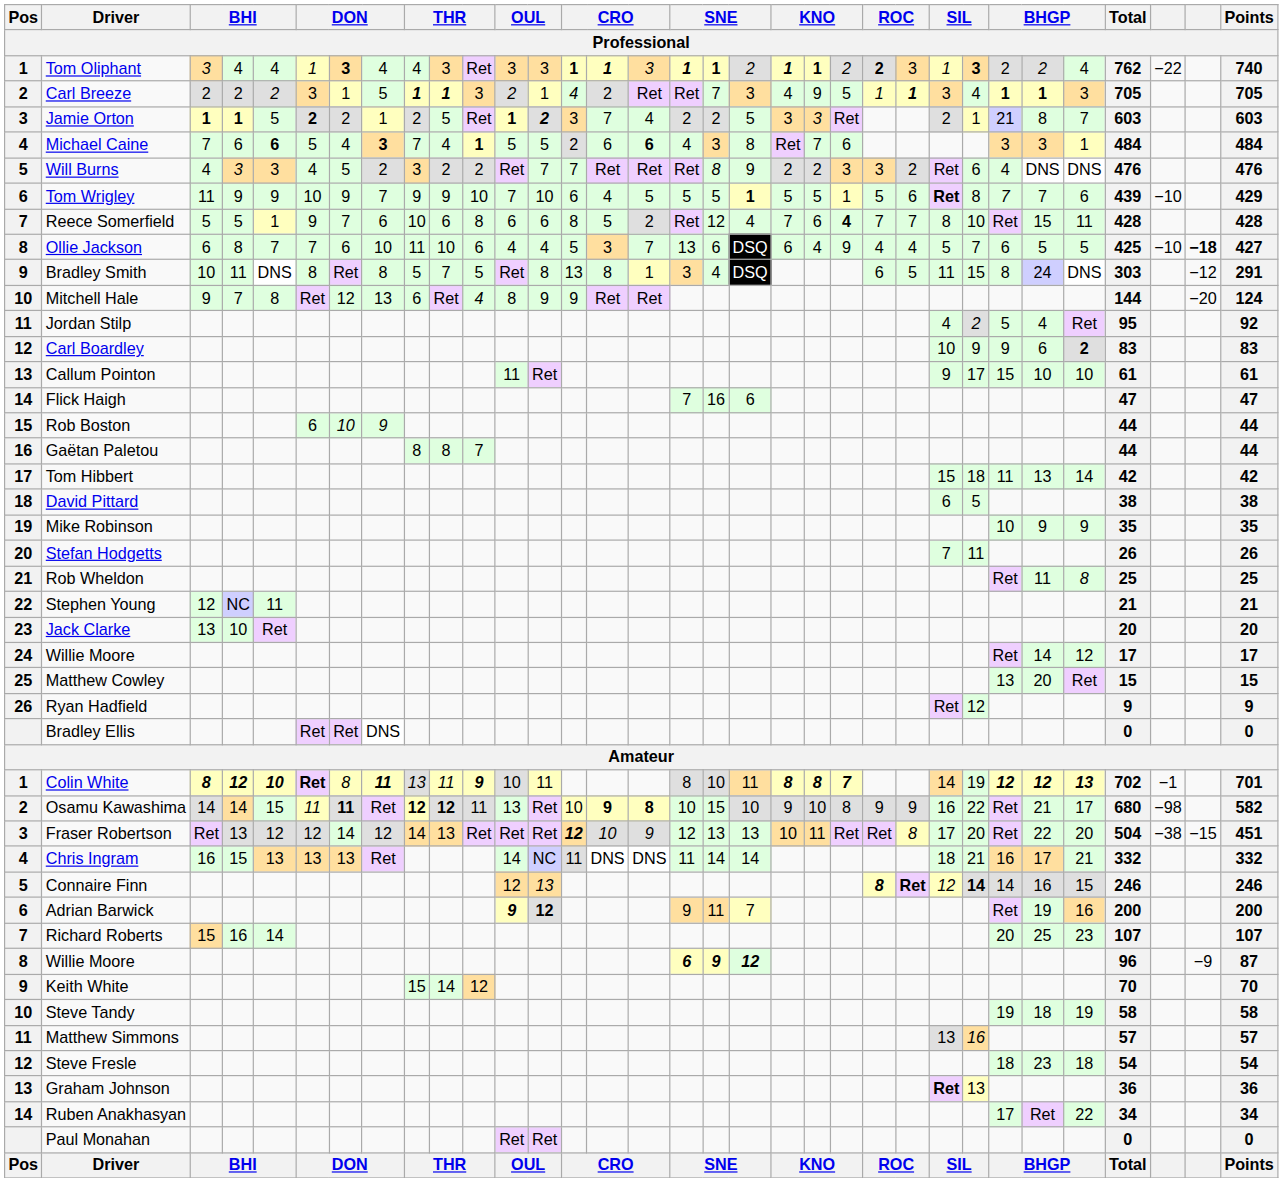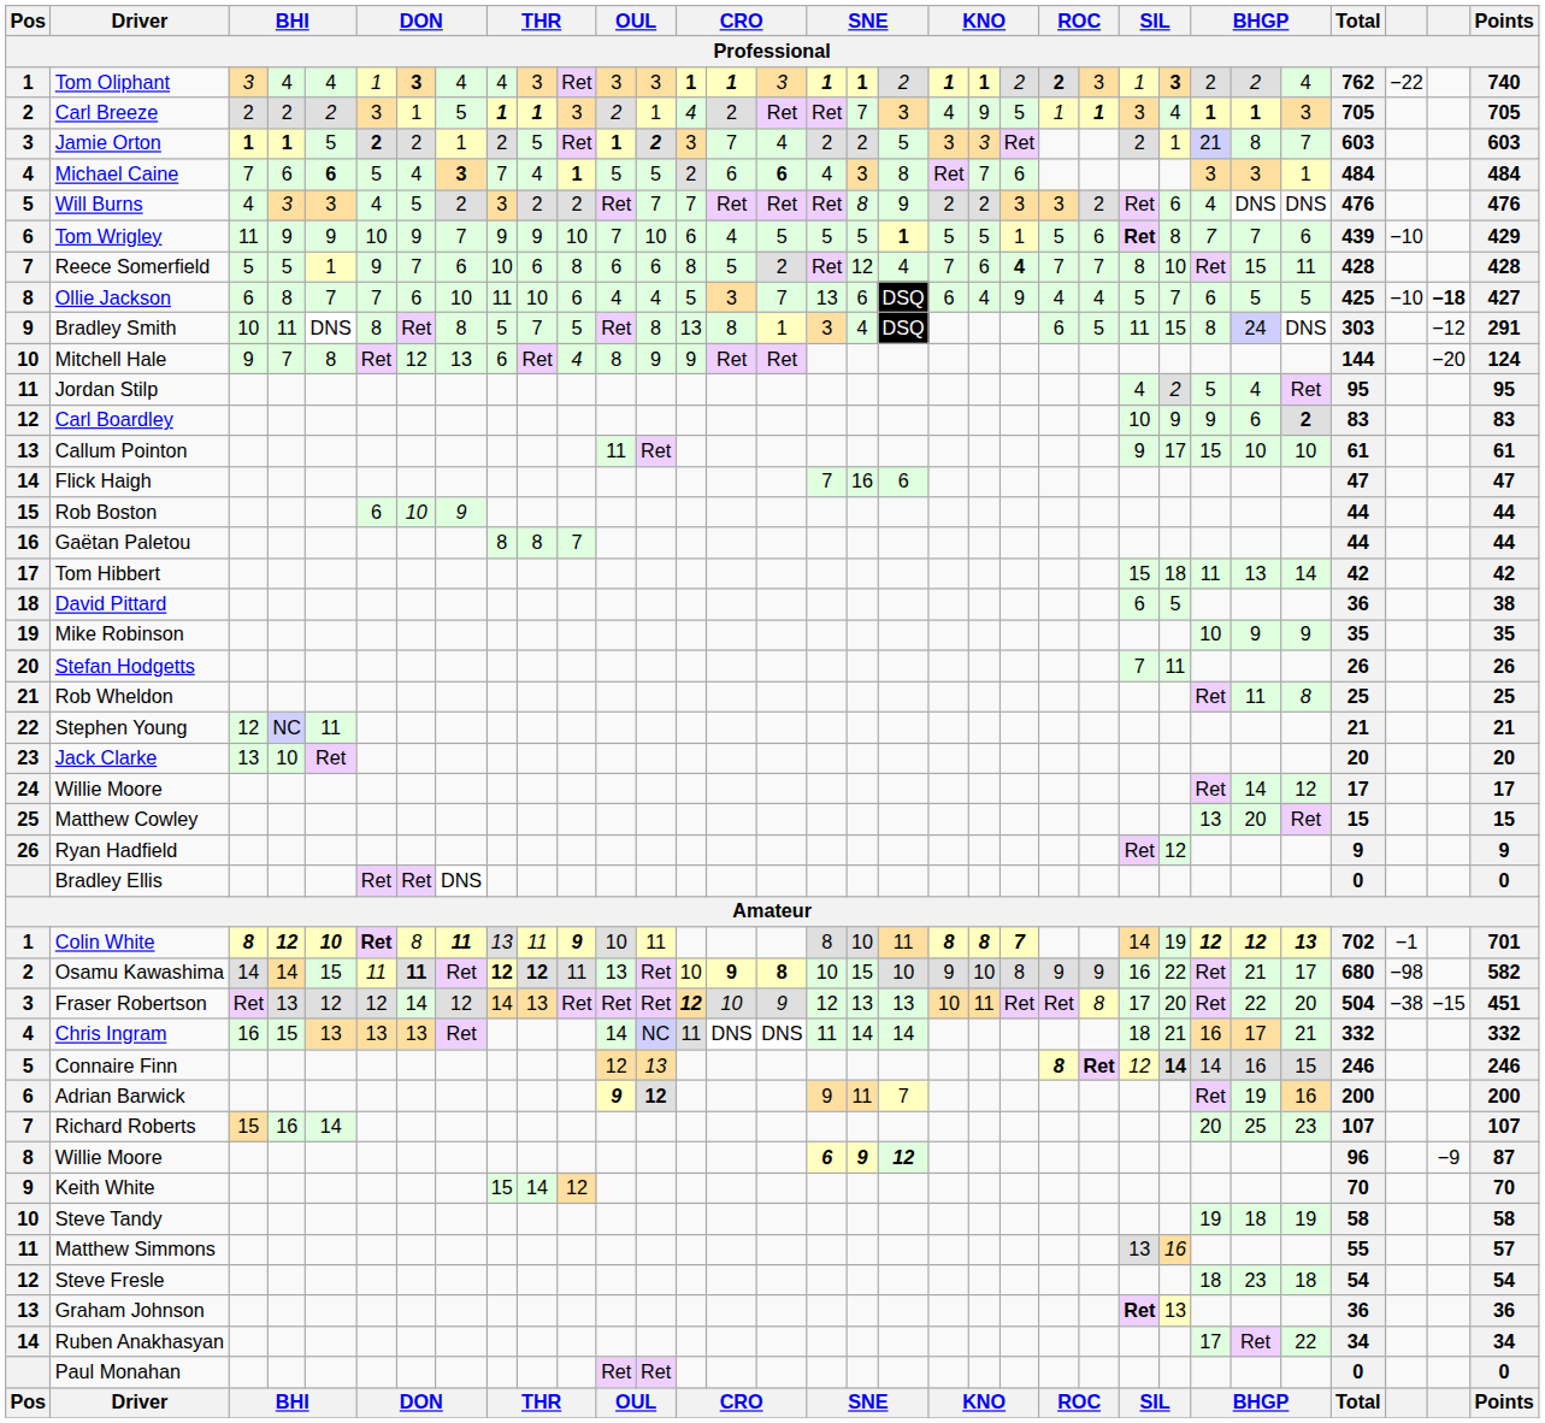Jordan Stilp | Points: 92 -> 95
David Pittard | Total: 38 -> 36
Matthew Simmons | Total: 57 -> 55
